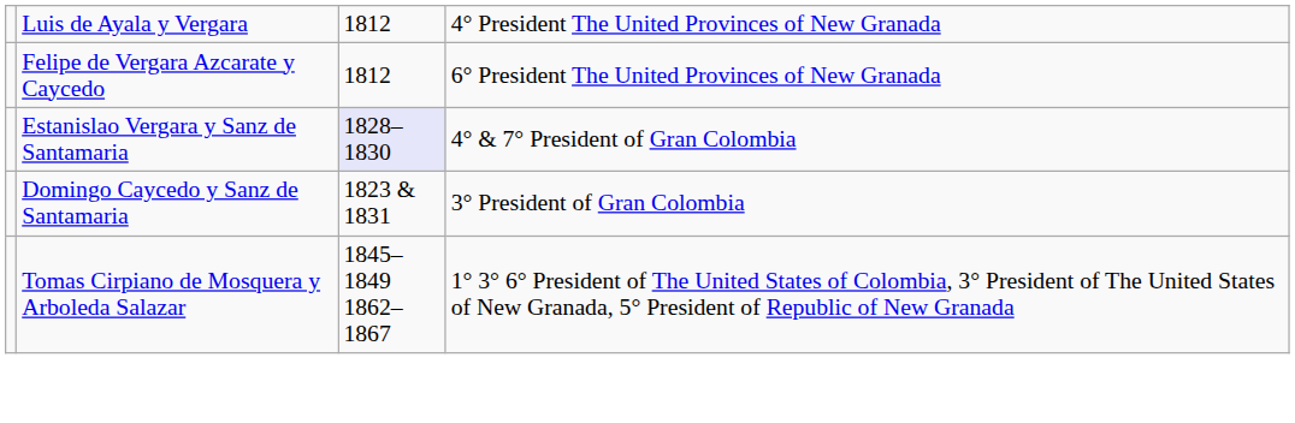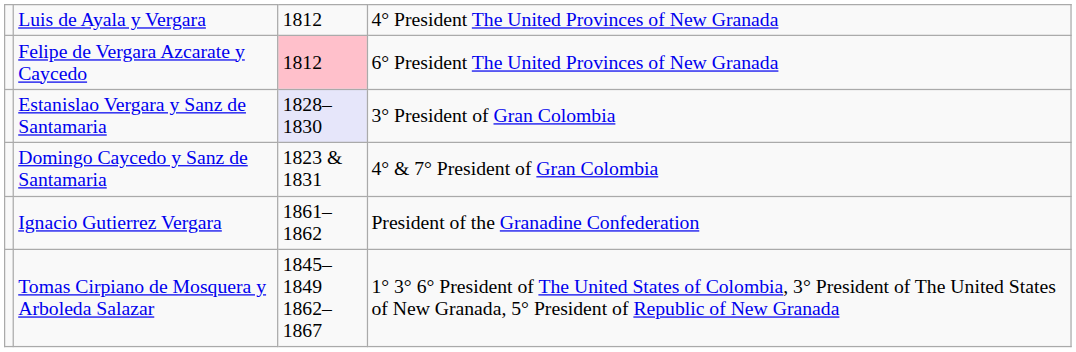Felipe de Vergara Azcarate y Caycedo | column 3: no background -> pink background
Estanislao Vergara y Sanz de Santamaria | column 4: 4° & 7° President of Gran Colombia -> 3° President of Gran Colombia
Domingo Caycedo y Sanz de Santamaria | column 4: 3° President of Gran Colombia -> 4° & 7° President of Gran Colombia
+ row: Ignacio Gutierrez Vergara | 1861–1862 | President of the Granadine Confederation
